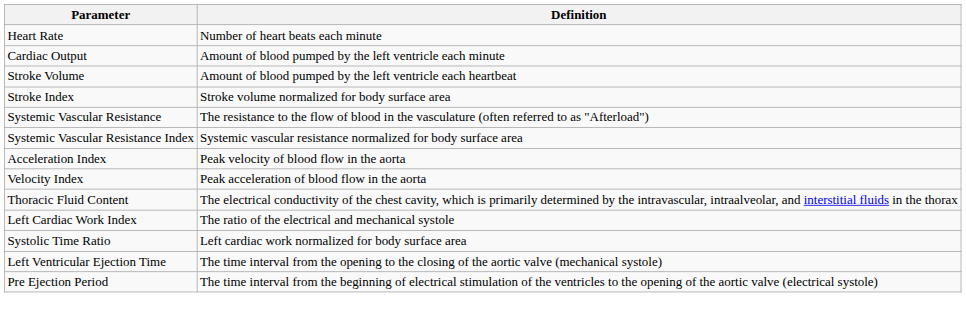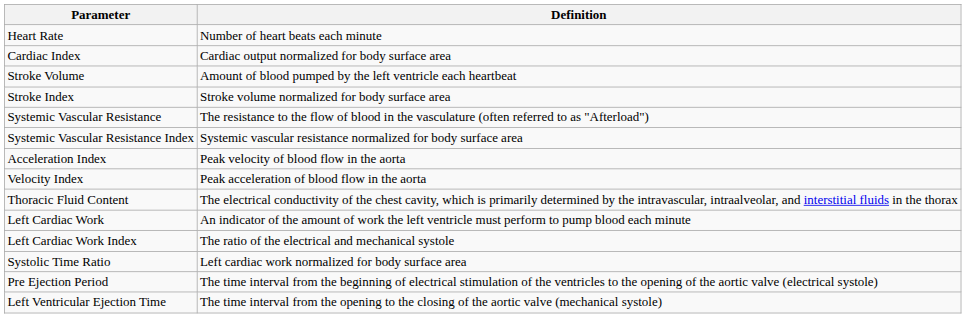- row: Cardiac Output | Amount of blood pumped by the left ventricle each minute
+ row: Cardiac Index | Cardiac output normalized for body surface area
+ row: Left Cardiac Work | An indicator of the amount of work the left ventricle must perform to pump blood each minute
rows swapped: Pre Ejection Period <-> Left Ventricular Ejection Time
